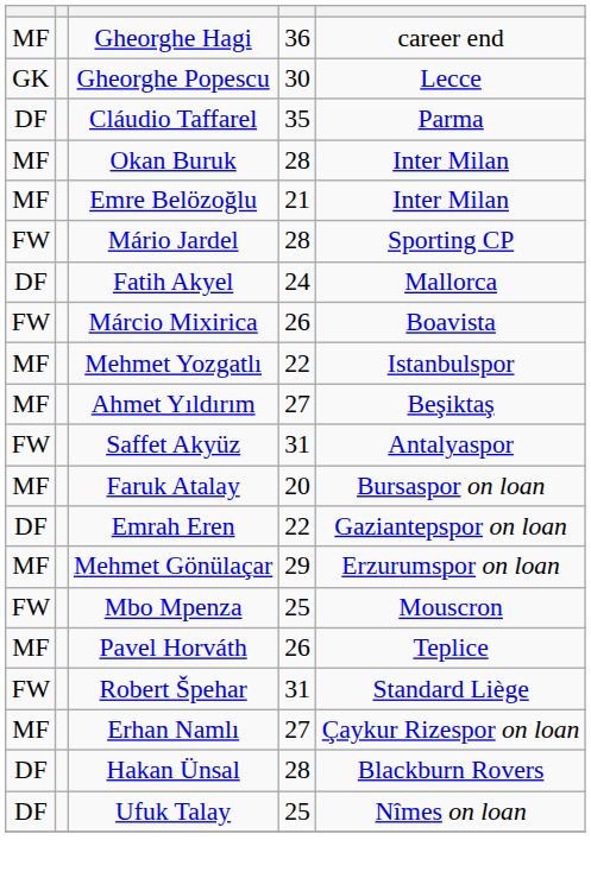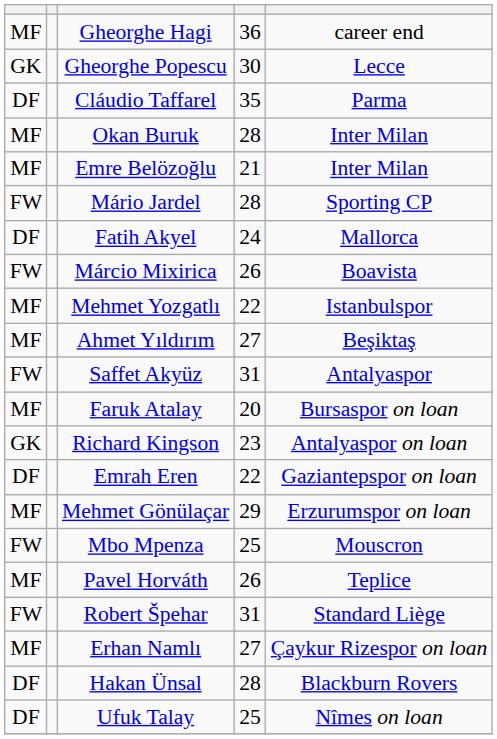+ row: GK | Richard Kingson | 23 | Antalyaspor on loan
